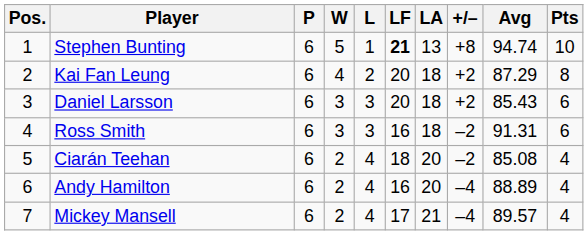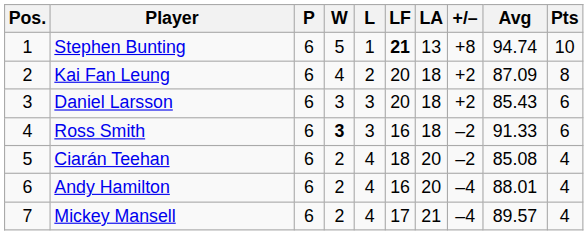Kai Fan Leung | Avg: 87.29 -> 87.09
Ross Smith | W: normal -> bold
Ross Smith | Avg: 91.31 -> 91.33
Andy Hamilton | Avg: 88.89 -> 88.01
